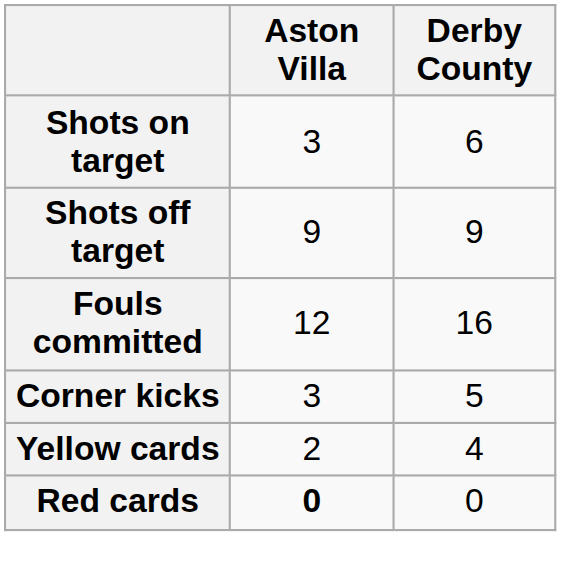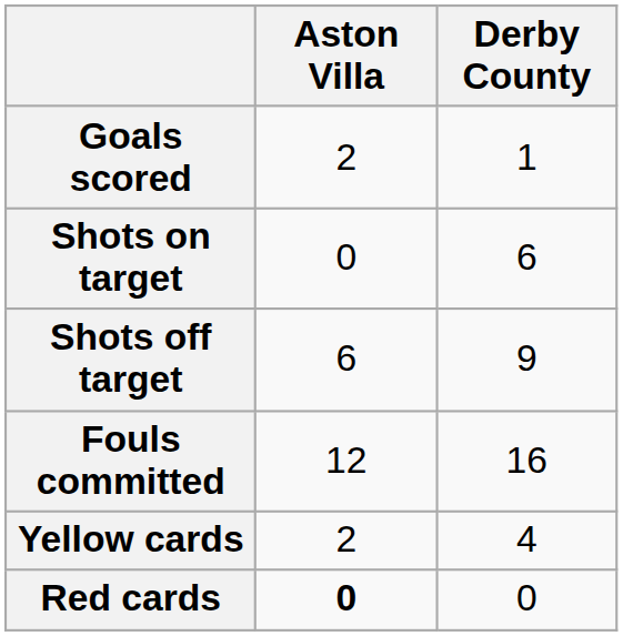+ row: Goals scored | 2 | 1
Shots on target | Aston Villa: 3 -> 0
Shots off target | Aston Villa: 9 -> 6
- row: Corner kicks | 3 | 5
